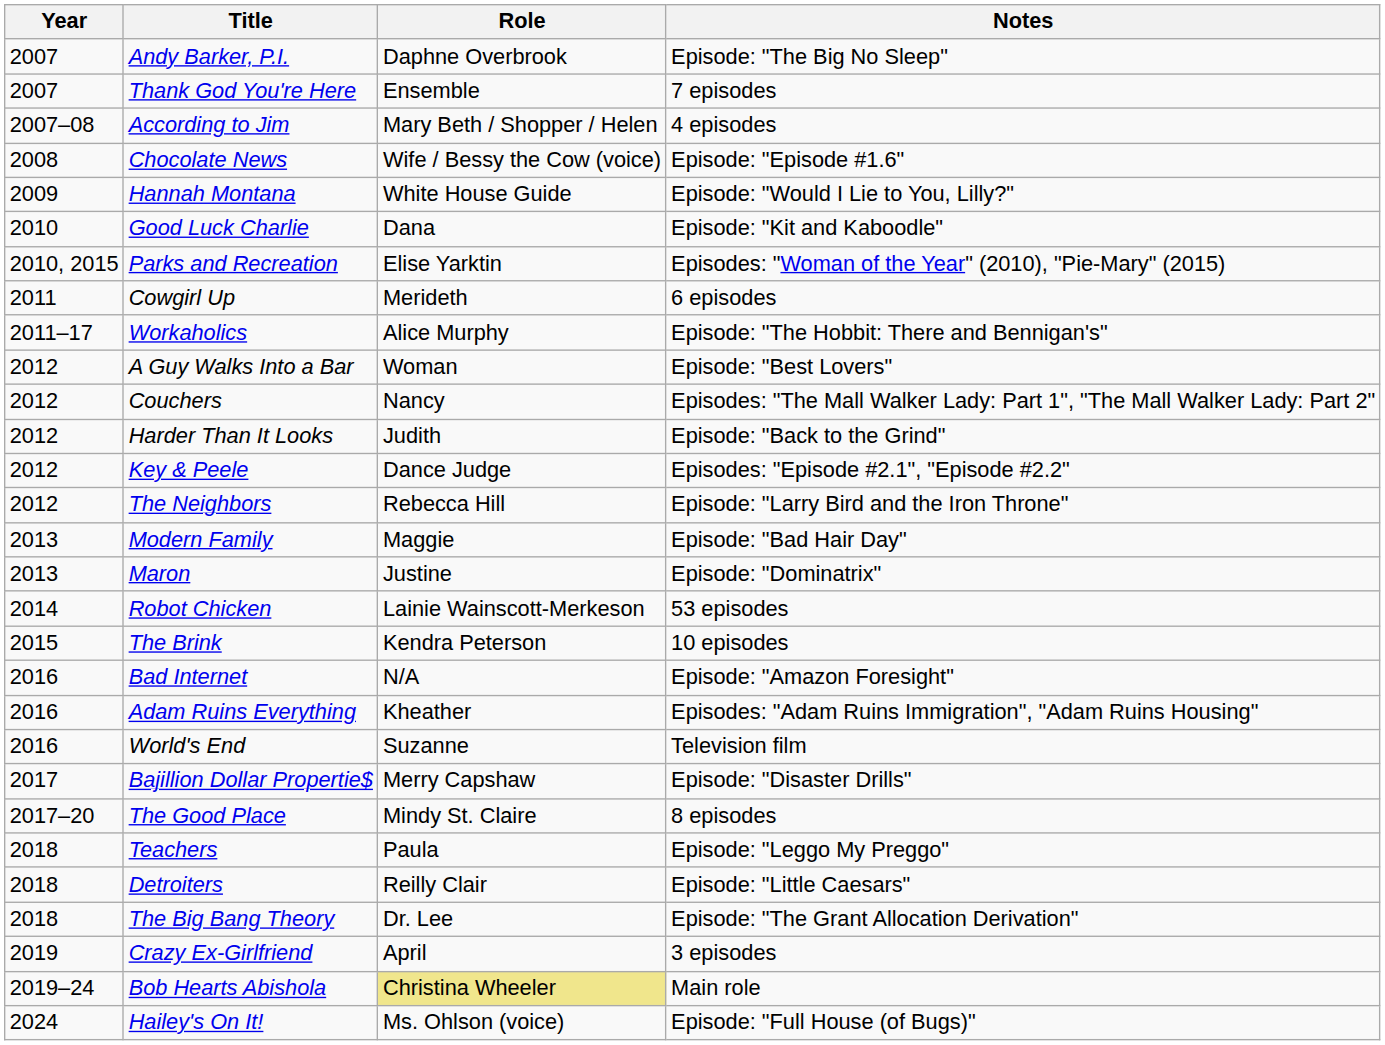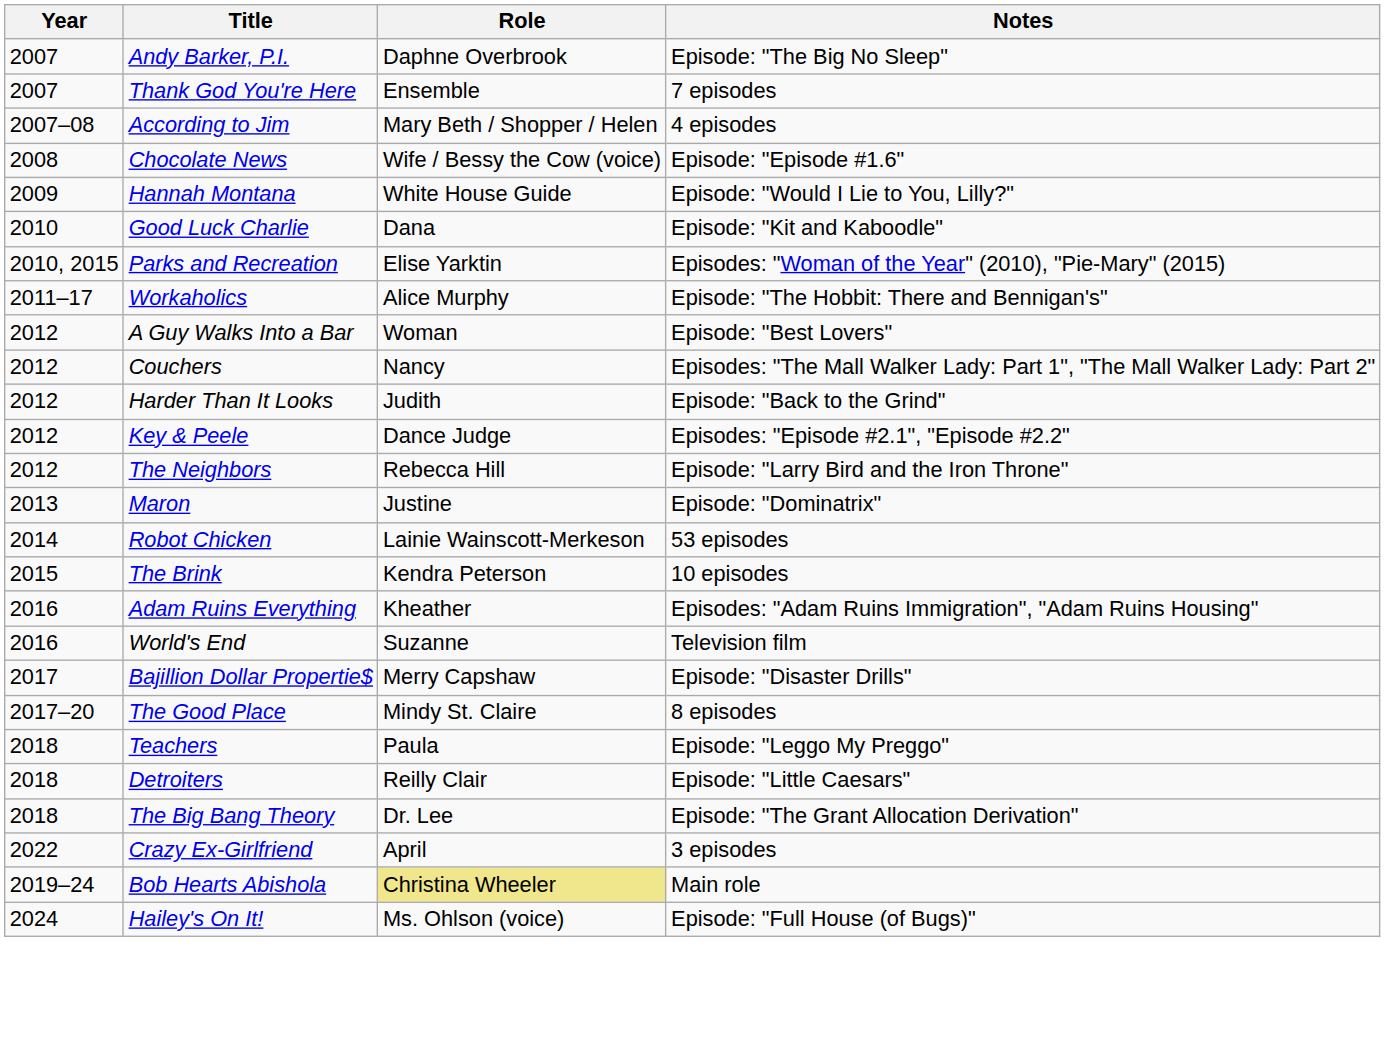- row: 2011 | Cowgirl Up | Merideth | 6 episodes
- row: 2013 | Modern Family | Maggie | Episode: "Bad Hair Day"
- row: 2016 | Bad Internet | N/A | Episode: "Amazon Foresight"
Crazy Ex-Girlfriend | Year: 2019 -> 2022
